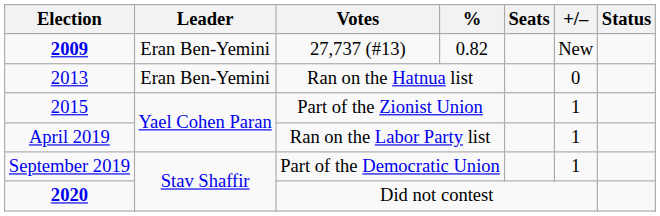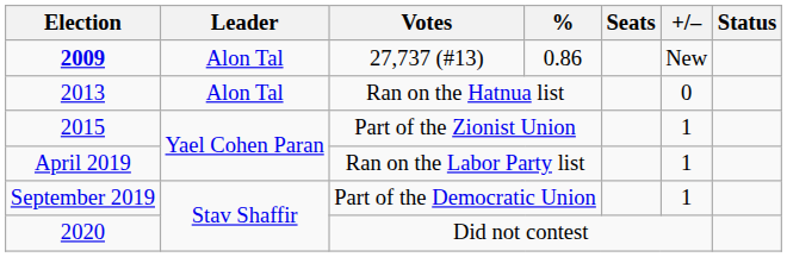27,737 (#13) | Leader: Eran Ben-Yemini -> Alon Tal
27,737 (#13) | %: 0.82 -> 0.86
Ran on the Hatnua list | Leader: Eran Ben-Yemini -> Alon Tal
Did not contest | Election: bold -> normal
